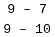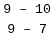rows swapped: 9 – 10 <-> 9 – 7
